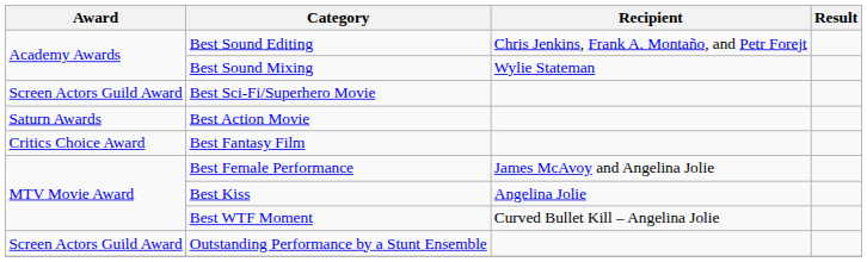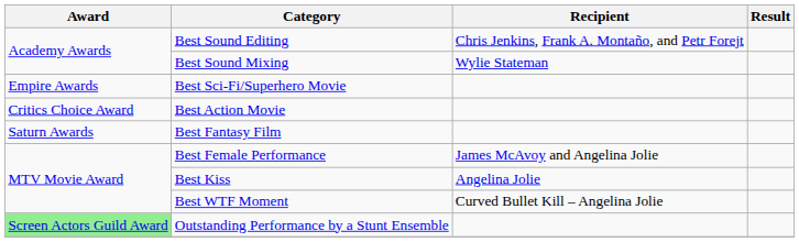Best Sci-Fi/Superhero Movie | Award: Screen Actors Guild Award -> Empire Awards
Best Action Movie | Award: Saturn Awards -> Critics Choice Award
Best Fantasy Film | Award: Critics Choice Award -> Saturn Awards
Outstanding Performance by a Stunt Ensemble | Award: no background -> lightgreen background
